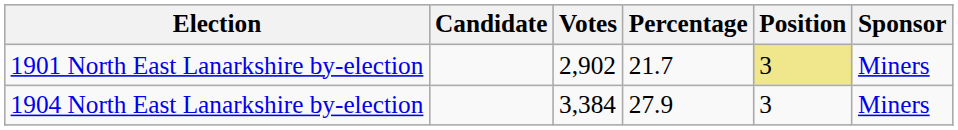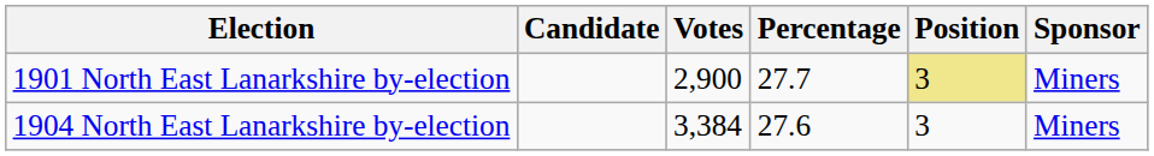1901 North East Lanarkshire by-election | Votes: 2,902 -> 2,900
1901 North East Lanarkshire by-election | Percentage: 21.7 -> 27.7
1904 North East Lanarkshire by-election | Percentage: 27.9 -> 27.6
